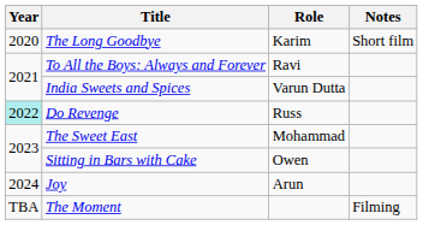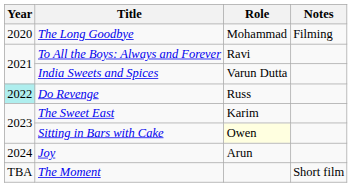The Long Goodbye | Role: Karim -> Mohammad
The Long Goodbye | Notes: Short film -> Filming
The Sweet East | Role: Mohammad -> Karim
Sitting in Bars with Cake | Role: no background -> lightyellow background
The Moment | Notes: Filming -> Short film
